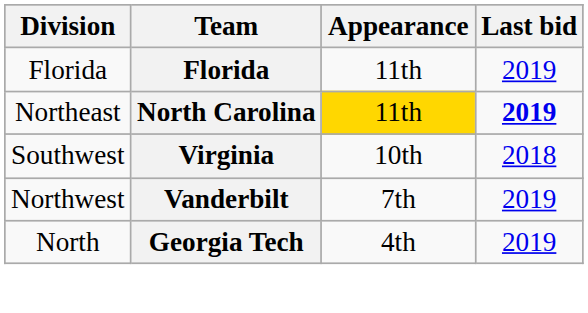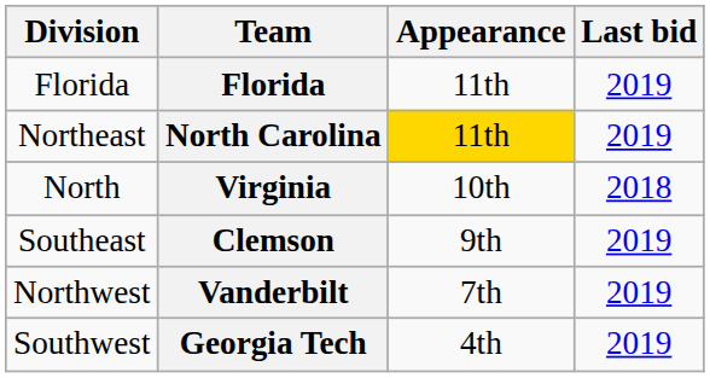North Carolina | Last bid: bold -> normal
Virginia | Division: Southwest -> North
+ row: Southeast | Clemson | 9th | 2019
Georgia Tech | Division: North -> Southwest
